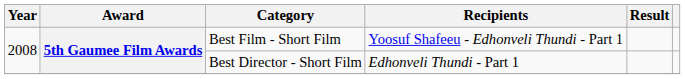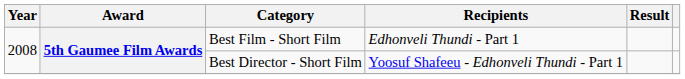Best Film - Short Film | Recipients: Yoosuf Shafeeu - Edhonveli Thundi - Part 1 -> Edhonveli Thundi - Part 1
Best Director - Short Film | Recipients: Edhonveli Thundi - Part 1 -> Yoosuf Shafeeu - Edhonveli Thundi - Part 1
